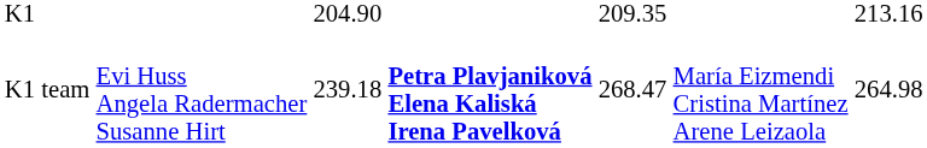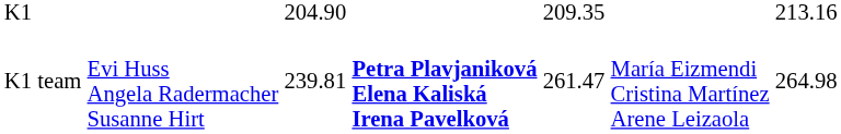K1 team | column 3: 239.18 -> 239.81
K1 team | column 5: 268.47 -> 261.47
